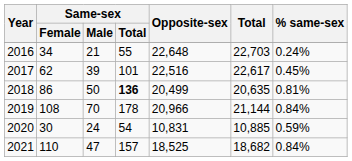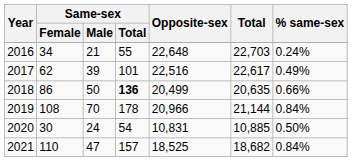2017 | % same-sex: 0.45% -> 0.49%
2018 | % same-sex: 0.81% -> 0.66%
2020 | % same-sex: 0.59% -> 0.50%
